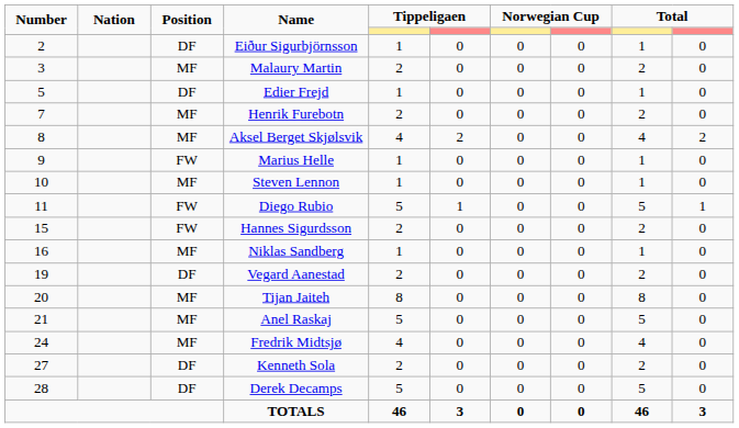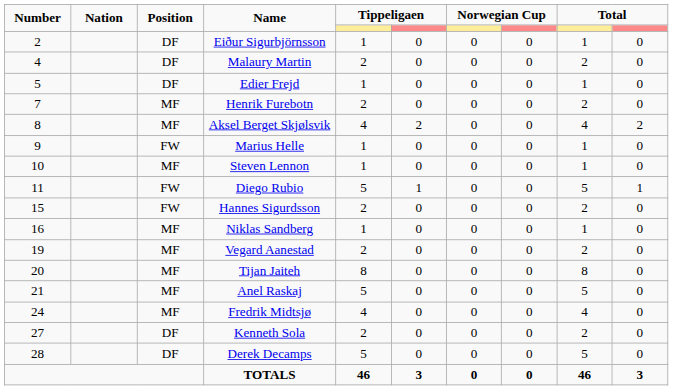Malaury Martin | Number: 3 -> 4
Malaury Martin | Position: MF -> DF
Vegard Aanestad | Position: DF -> MF
